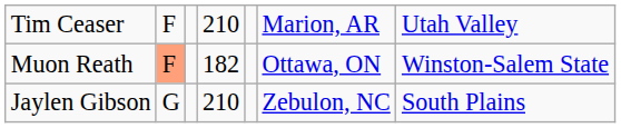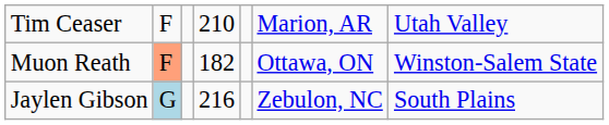Jaylen Gibson | column 2: no background -> lightblue background
Jaylen Gibson | column 4: 210 -> 216
